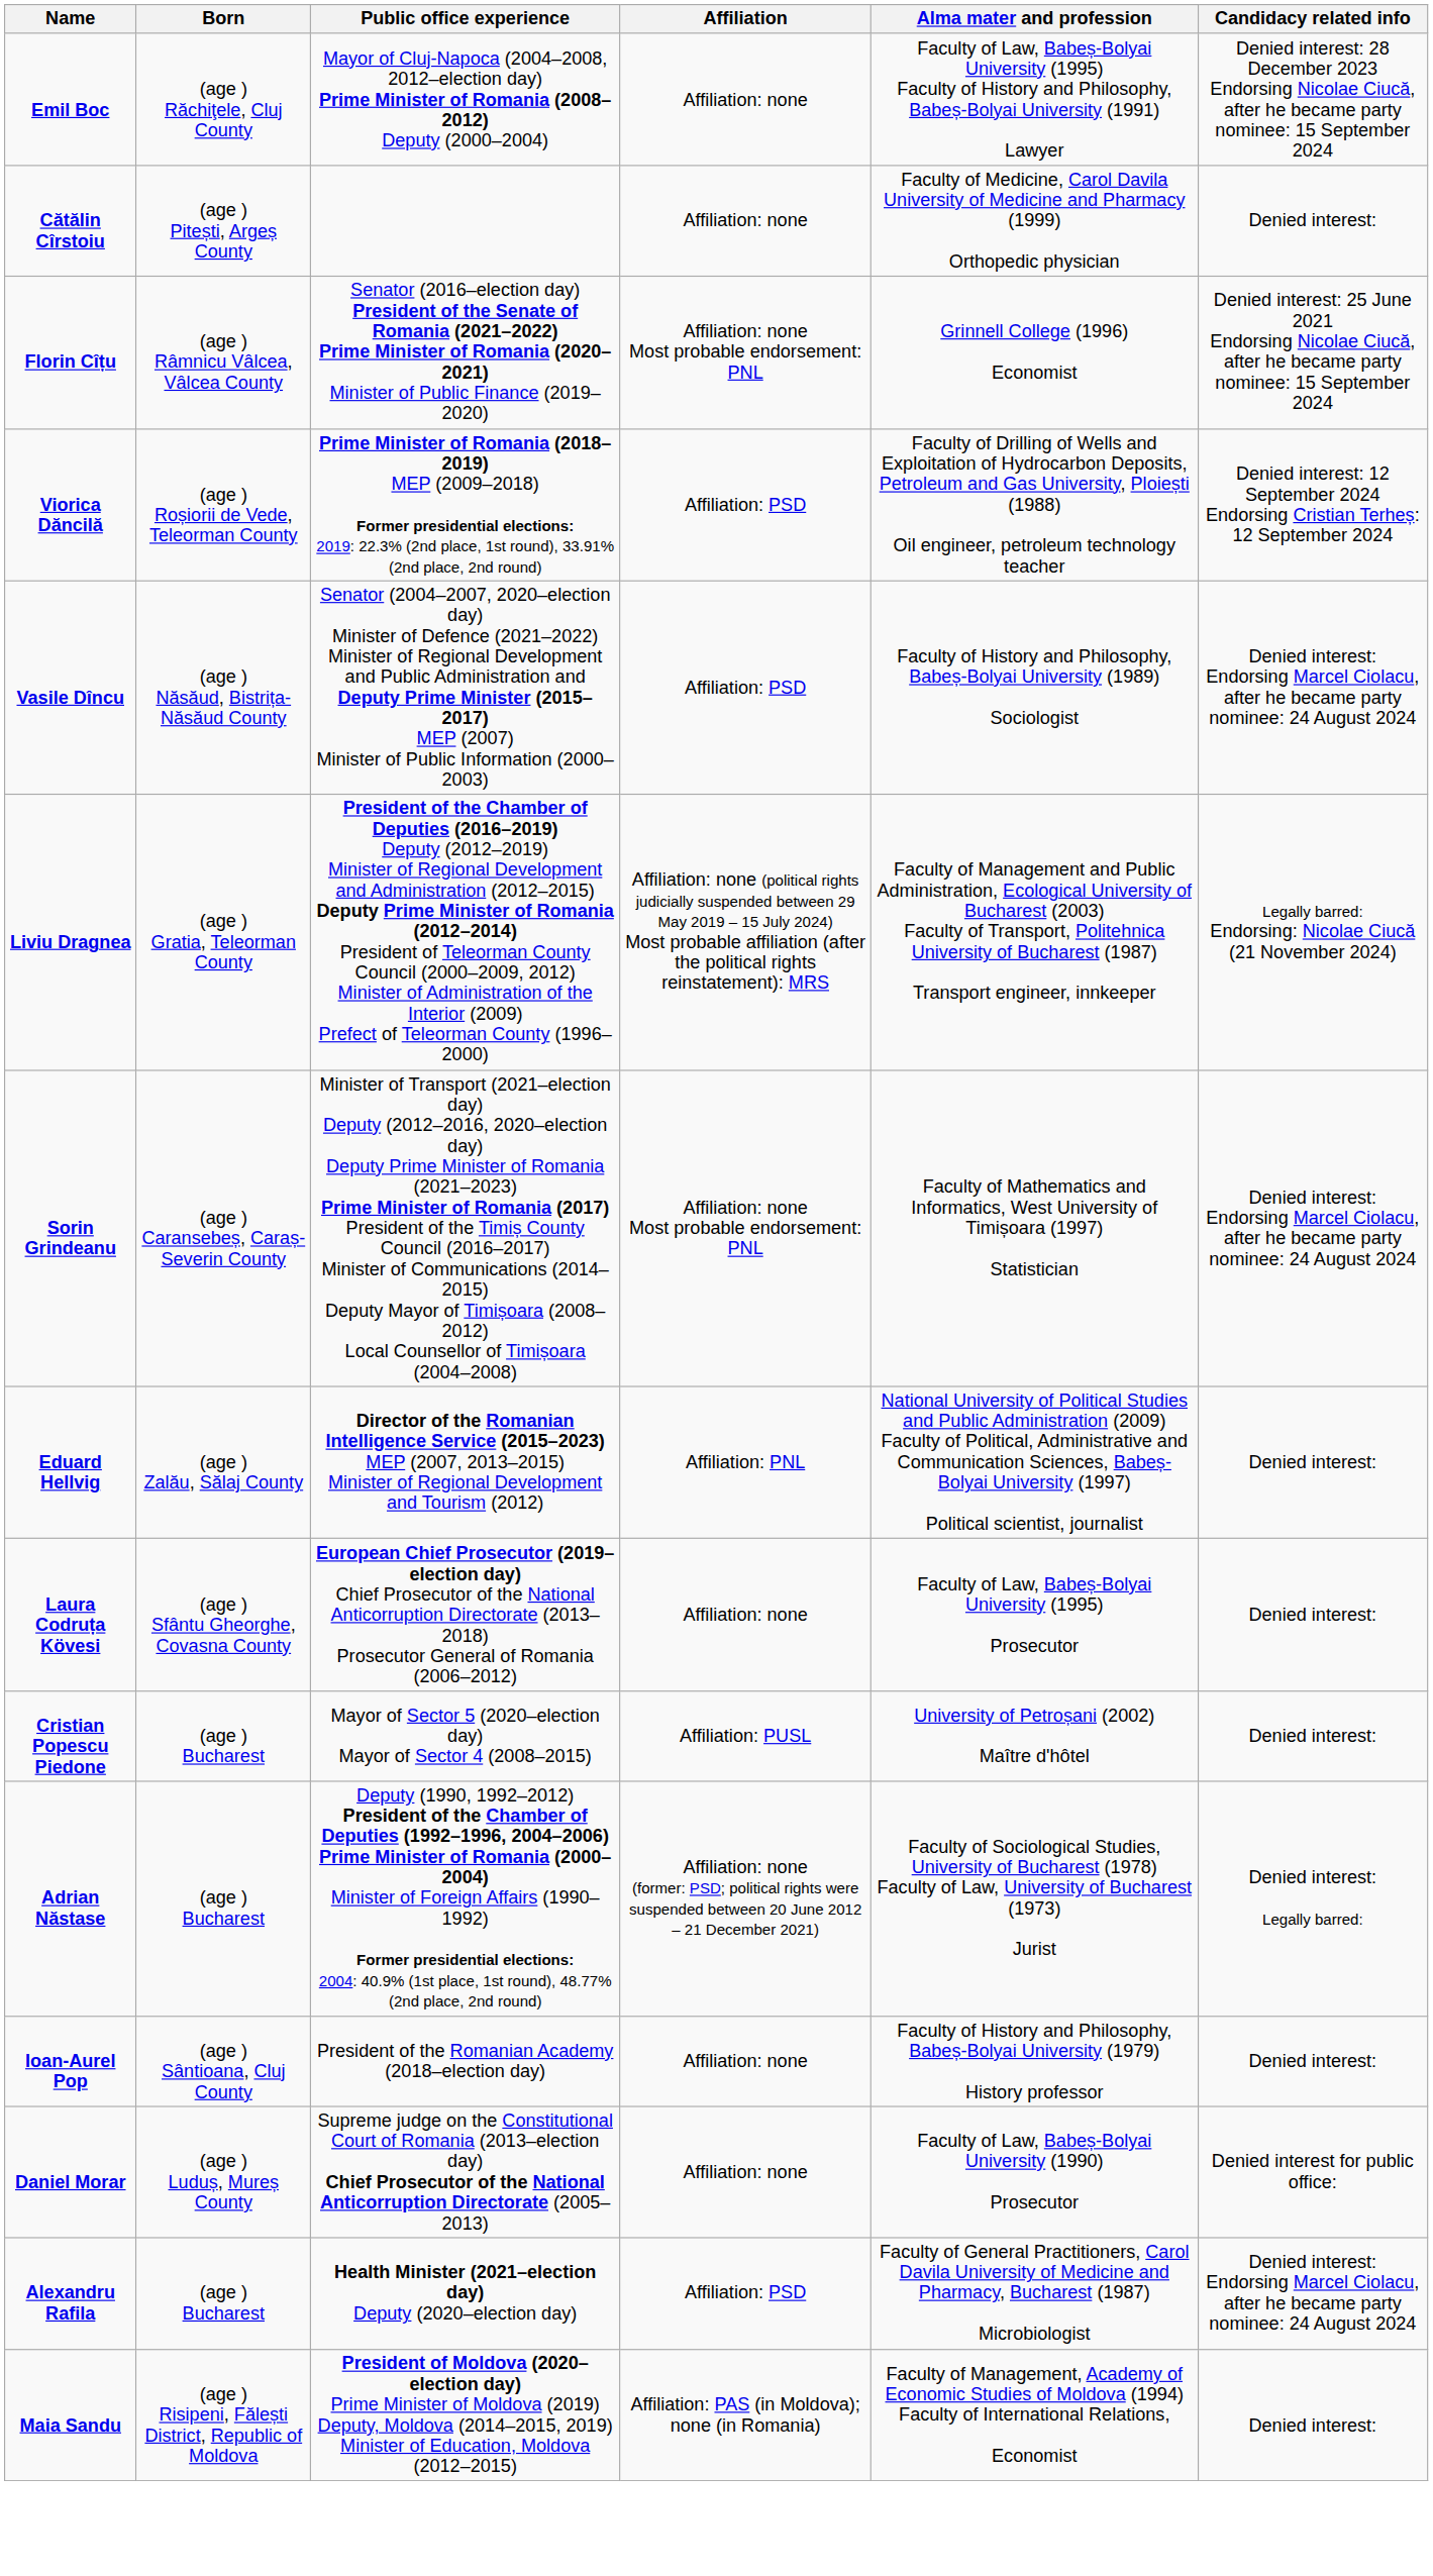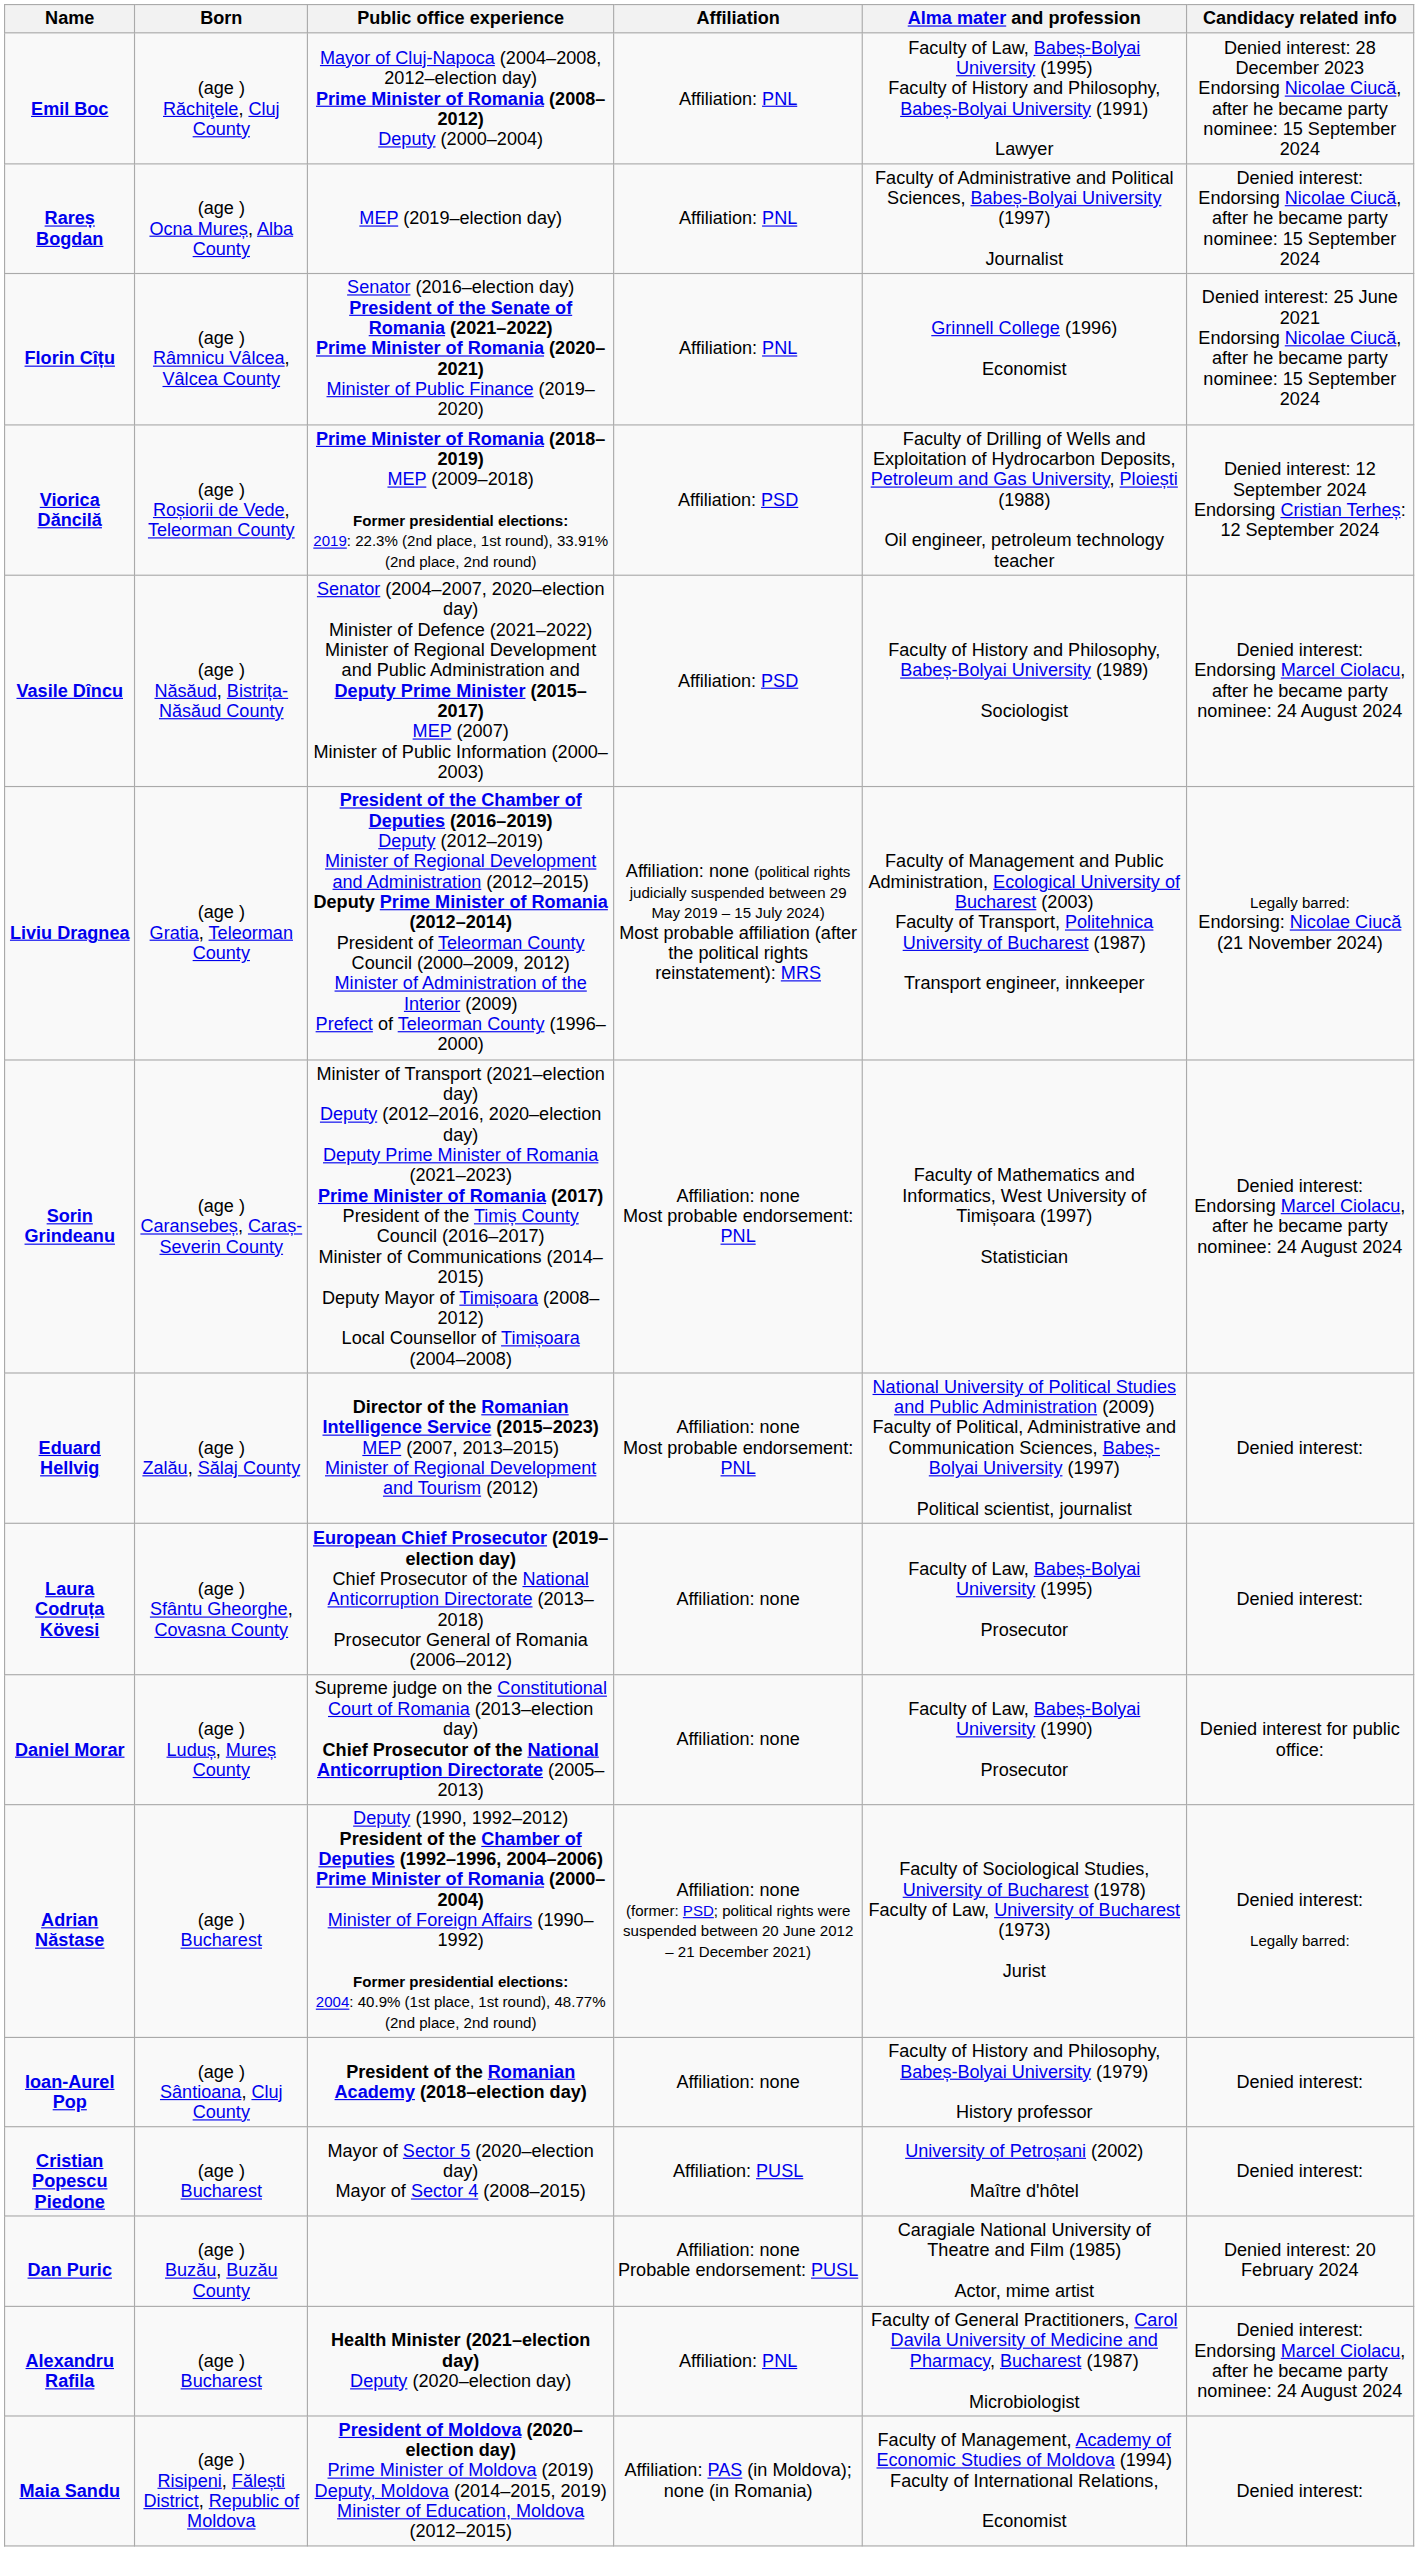Emil Boc | Affiliation: Affiliation: none -> Affiliation: PNL
+ row: Rareș Bogdan | (age ) Ocna Mureș, Alba County | MEP (2019–election day) | Affiliation: PNL | Faculty of Administrative and Political Sciences, Babeș-Bolyai University (1997) Journalist | Denied interest: Endorsing Nicolae Ciucă, after he became party nominee: 15 September 2024
- row: Cătălin Cîrstoiu | (age ) Pitești, Argeș County | Affiliation: none | Faculty of Medicine, Carol Davila University of Medicine and Pharmacy (1999) Orthopedic physician | Denied interest:
Florin Cîțu | Affiliation: Affiliation: none Most probable endorsement: PNL -> Affiliation: PNL
Eduard Hellvig | Affiliation: Affiliation: PNL -> Affiliation: none Most probable endorsement: PNL
rows swapped: Daniel Morar <-> Cristian Popescu Piedone
Ioan-Aurel Pop | Public office experience: normal -> bold
+ row: Dan Puric | (age ) Buzău, Buzău County | Affiliation: none Probable endorsement: PUSL | Caragiale National University of Theatre and Film (1985) Actor, mime artist | Denied interest: 20 February 2024
Alexandru Rafila | Affiliation: Affiliation: PSD -> Affiliation: PNL
